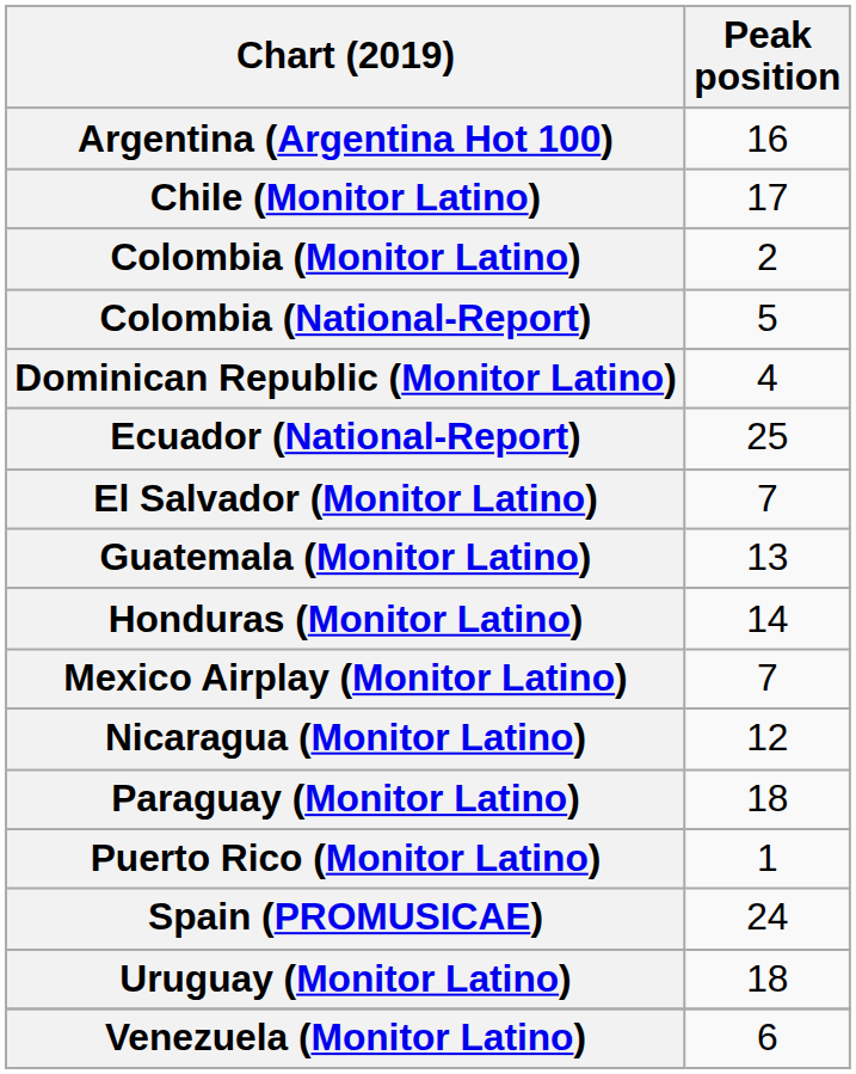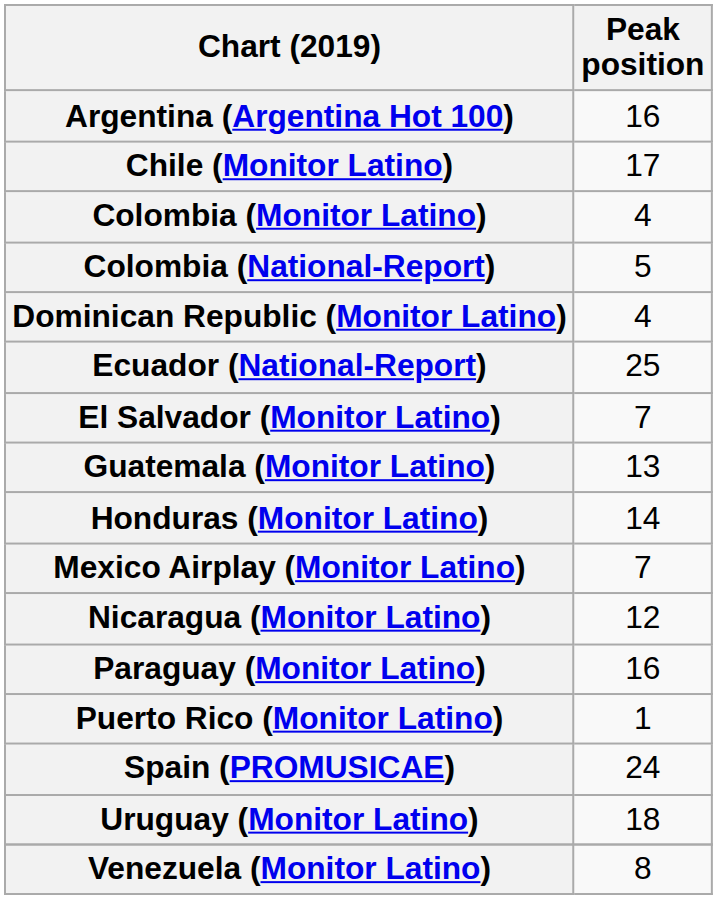Colombia (Monitor Latino) | Peak position: 2 -> 4
Paraguay (Monitor Latino) | Peak position: 18 -> 16
Venezuela (Monitor Latino) | Peak position: 6 -> 8
